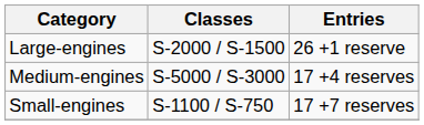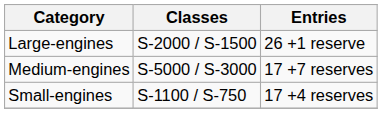Medium-engines | Entries: 17 +4 reserves -> 17 +7 reserves
Small-engines | Entries: 17 +7 reserves -> 17 +4 reserves
